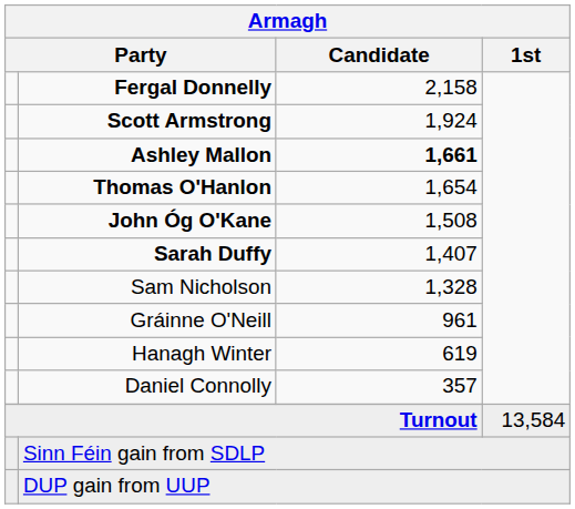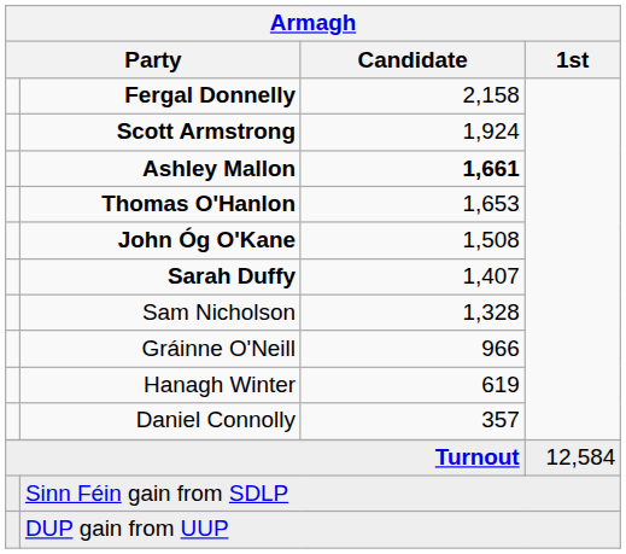Thomas O'Hanlon | Armagh / Candidate: 1,654 -> 1,653
Gráinne O'Neill | Armagh / Candidate: 961 -> 966
Turnout | Armagh / 1st: 13,584 -> 12,584
